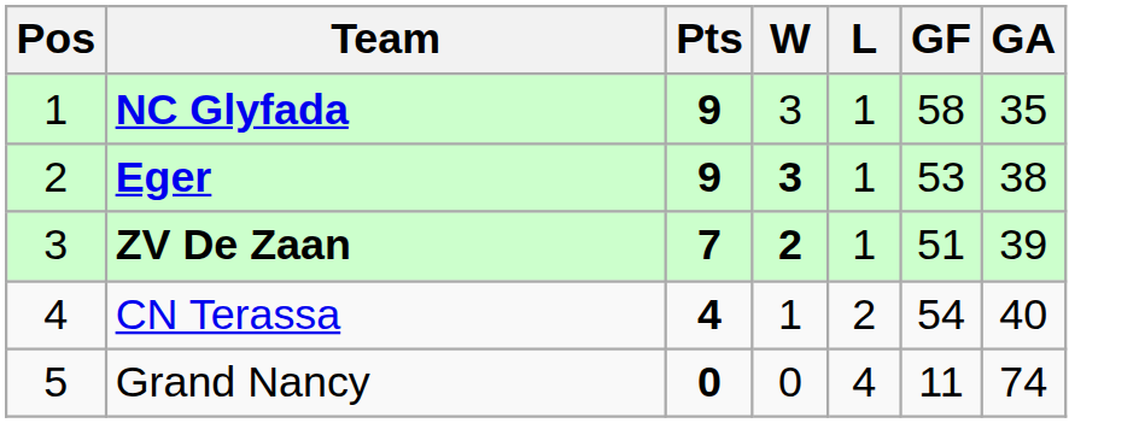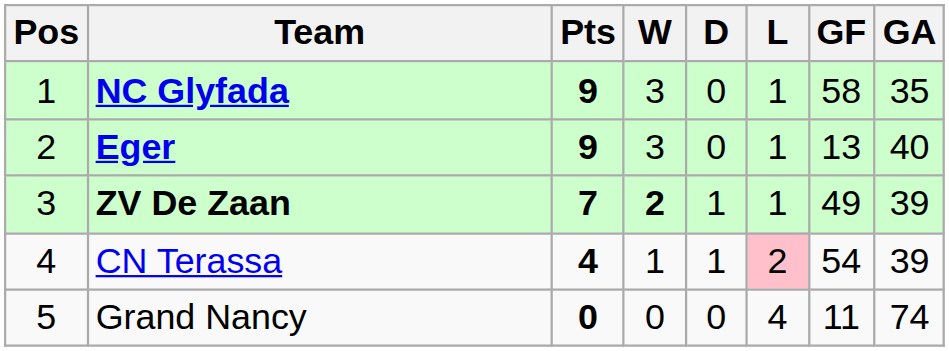+ column: D | 0 | 0 | 1 | 1 | 0
Eger | W: bold -> normal
Eger | GF: 53 -> 13
Eger | GA: 38 -> 40
ZV De Zaan | GF: 51 -> 49
CN Terassa | L: no background -> pink background
CN Terassa | GA: 40 -> 39
